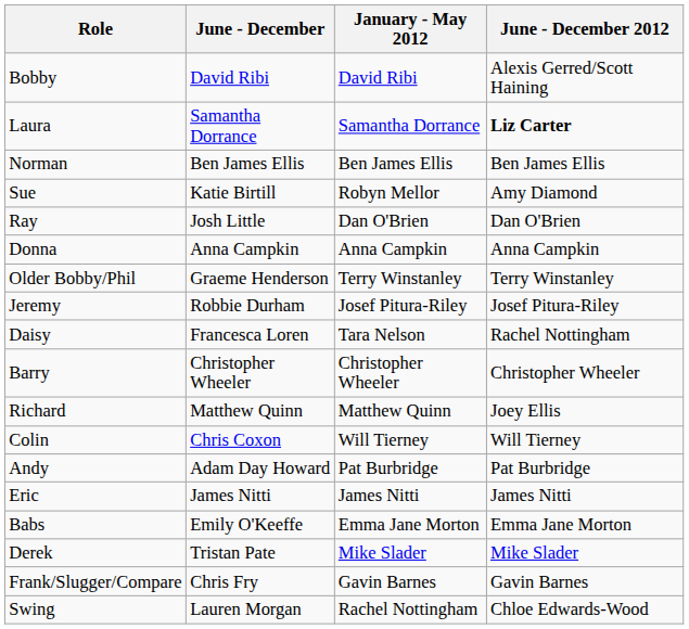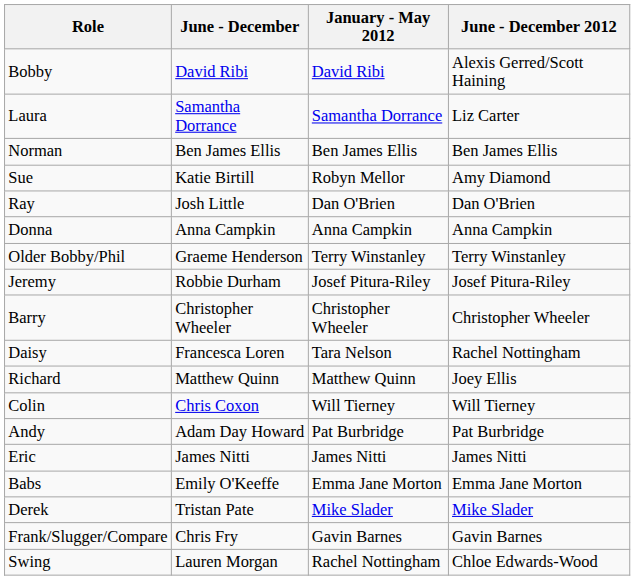Laura | June - December 2012: bold -> normal
rows swapped: Daisy <-> Barry
